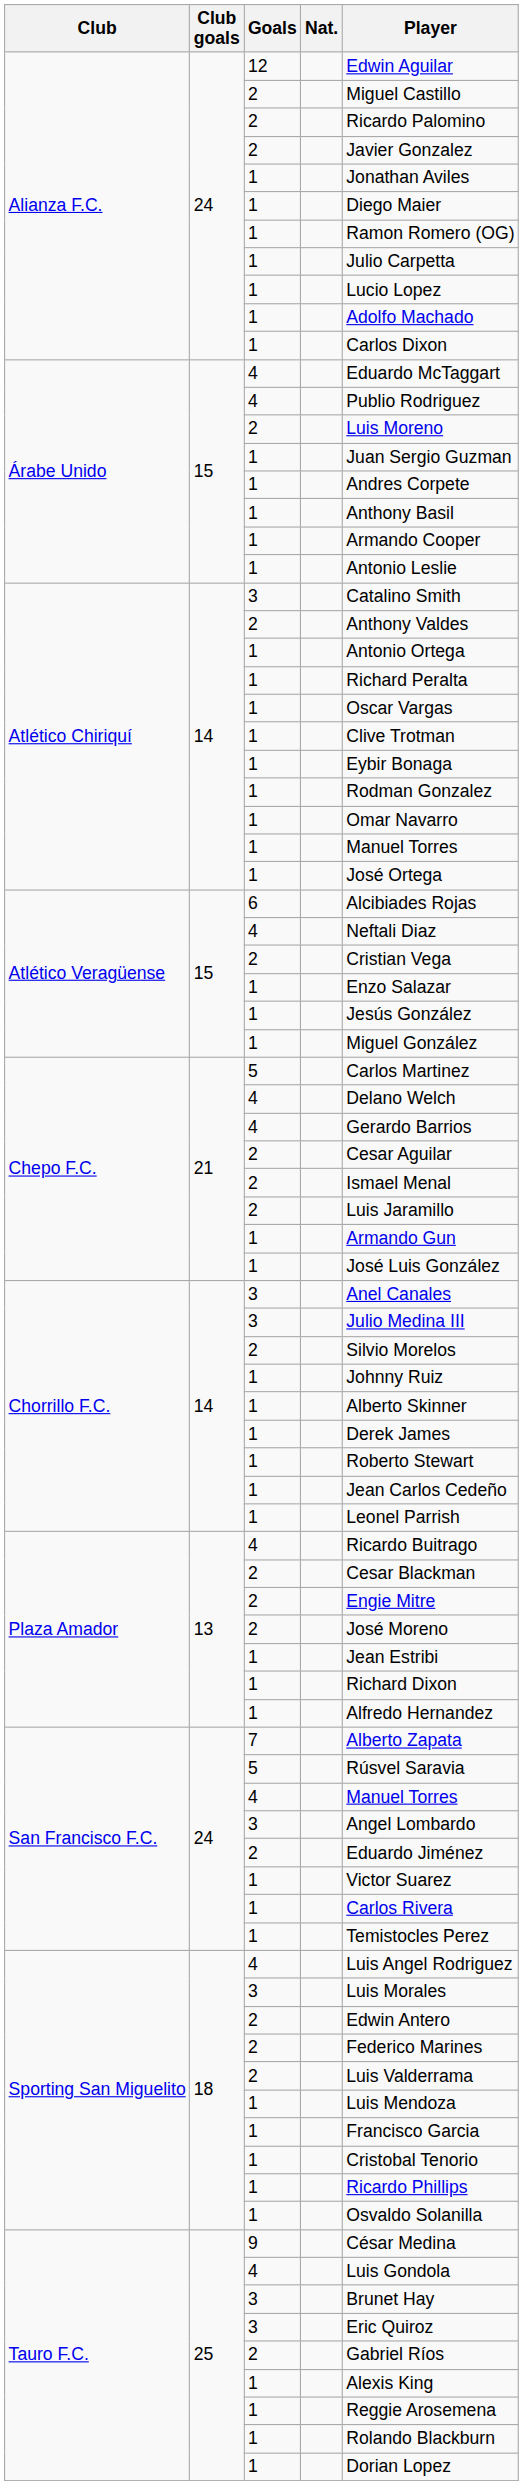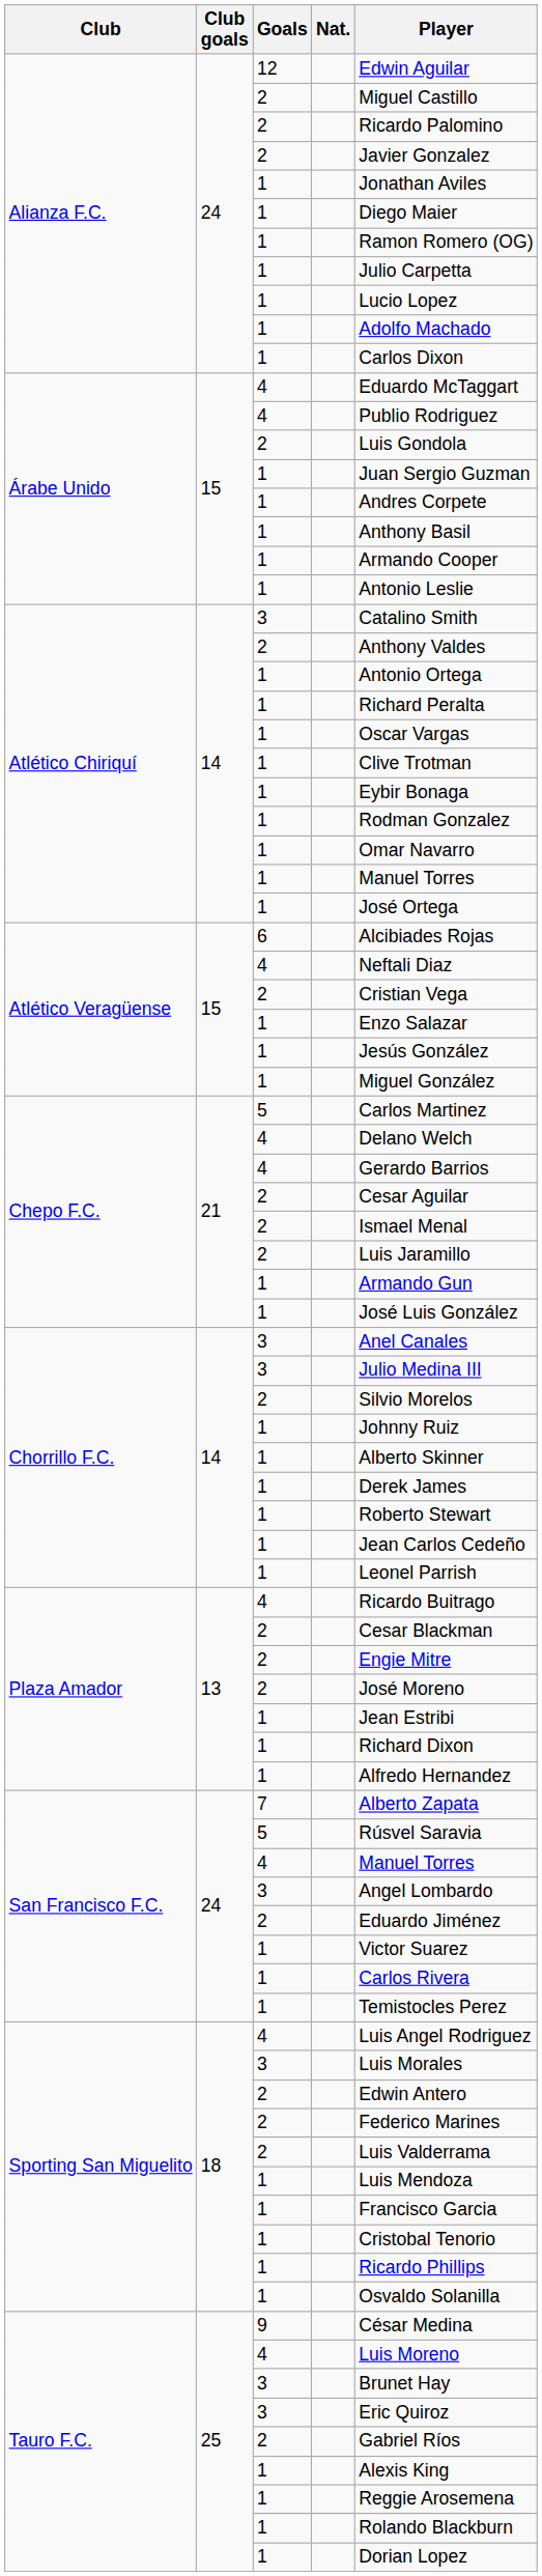Árabe Unido / 2 | Player: Luis Moreno -> Luis Gondola
Tauro F.C. / 4 | Player: Luis Gondola -> Luis Moreno
